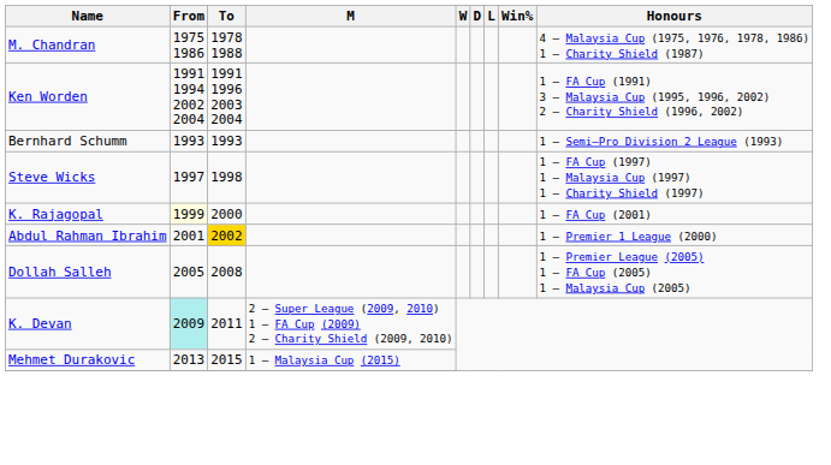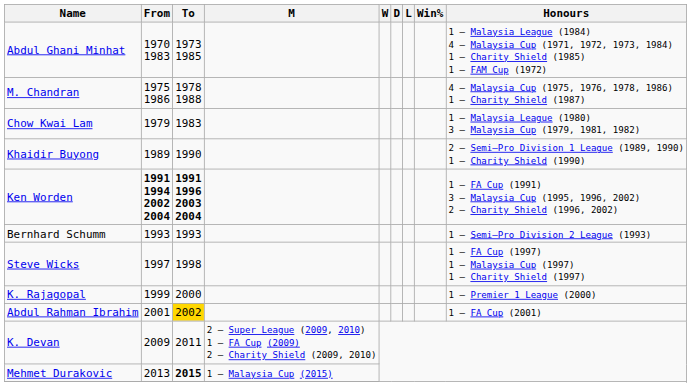+ row: Abdul Ghani Minhat | 1970 1983 | 1973 1985 | 1 – Malaysia League (1984) 4 – Malaysia Cup (1971, 1972, 1973, 1984) 1 – Charity Shield (1985) 1 – FAM Cup (1972)
+ row: Chow Kwai Lam | 1979 | 1983 | 1 – Malaysia League (1980) 3 – Malaysia Cup (1979, 1981, 1982)
+ row: Khaidir Buyong | 1989 | 1990 | 2 – Semi–Pro Division 1 League (1989, 1990) 1 – Charity Shield (1990)
Ken Worden | From: normal -> bold
Ken Worden | To: normal -> bold
K. Rajagopal | From: lightyellow background -> no background
K. Rajagopal | Honours: 1 – FA Cup (2001) -> 1 – Premier 1 League (2000)
Abdul Rahman Ibrahim | Honours: 1 – Premier 1 League (2000) -> 1 – FA Cup (2001)
- row: Dollah Salleh | 2005 | 2008 | 1 – Premier League (2005) 1 – FA Cup (2005) 1 – Malaysia Cup (2005)
K. Devan | From: paleturquoise background -> no background
Mehmet Durakovic | To: normal -> bold
